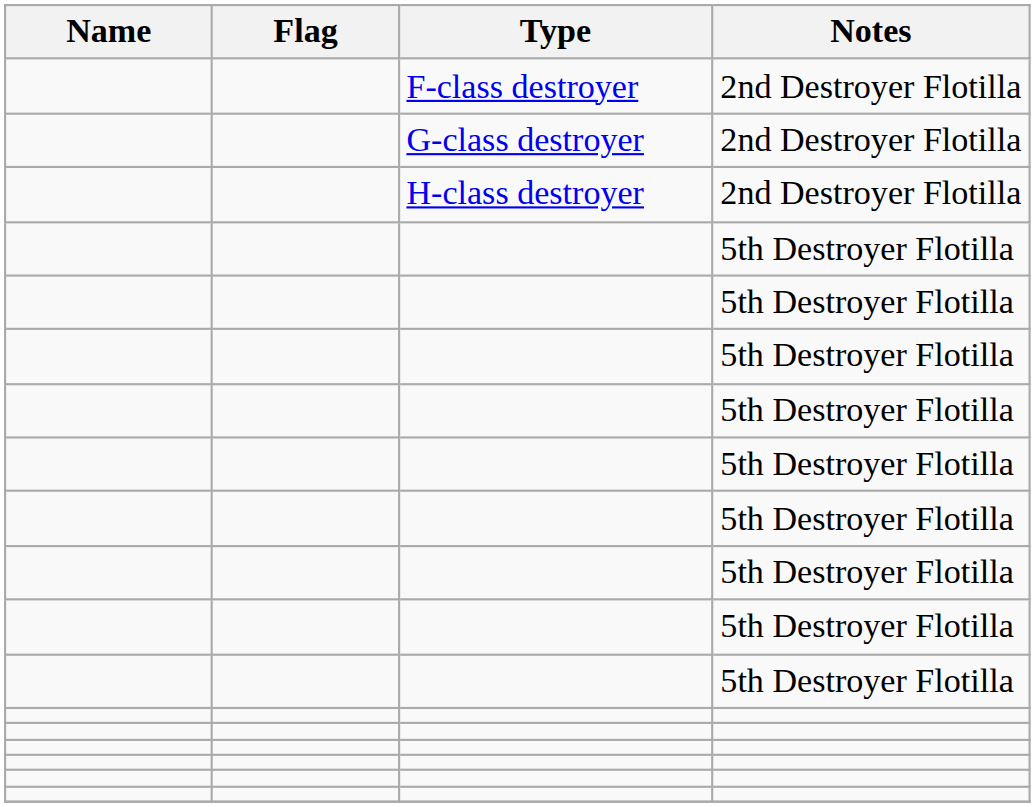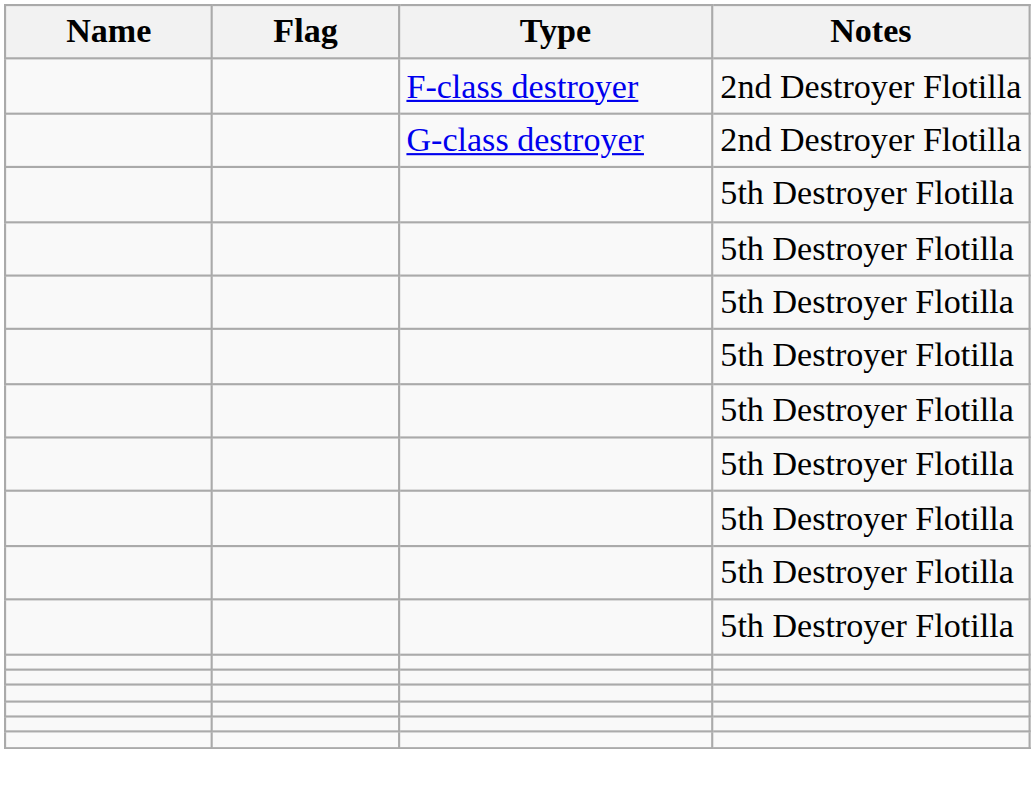- row: H-class destroyer | 2nd Destroyer Flotilla
